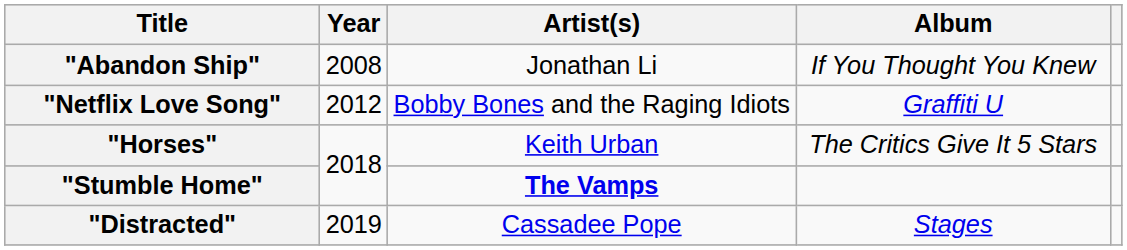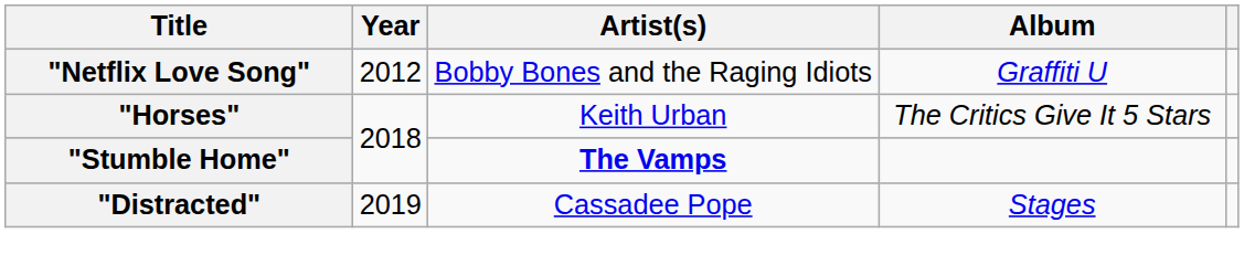- row: "Abandon Ship" | 2008 | Jonathan Li | If You Thought You Knew
